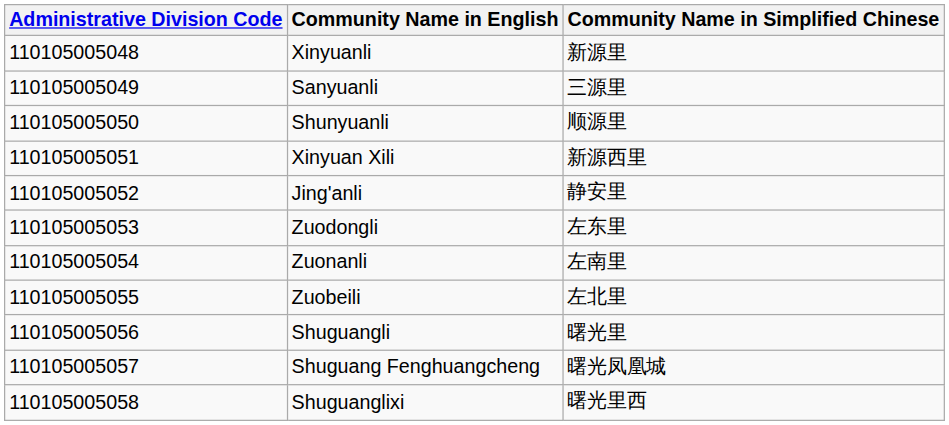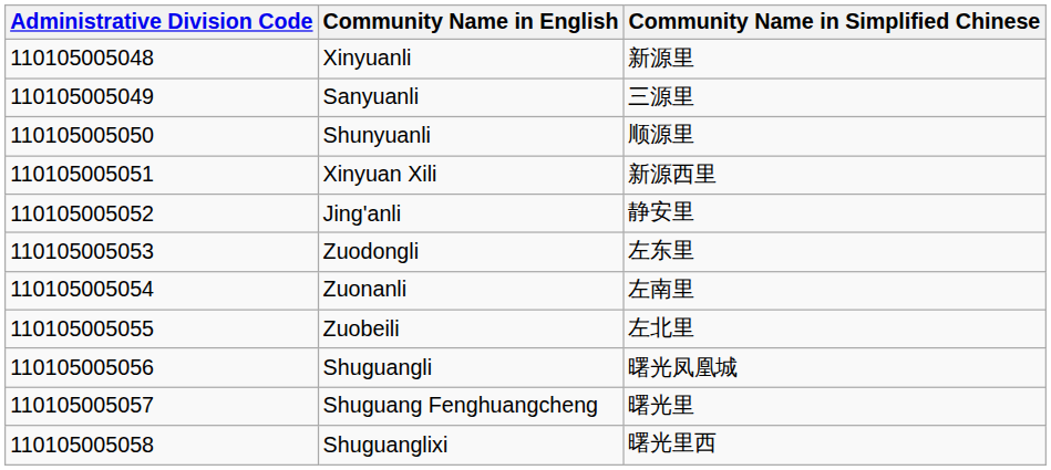Shuguangli | Community Name in Simplified Chinese: 曙光里 -> 曙光凤凰城
Shuguang Fenghuangcheng | Community Name in Simplified Chinese: 曙光凤凰城 -> 曙光里
